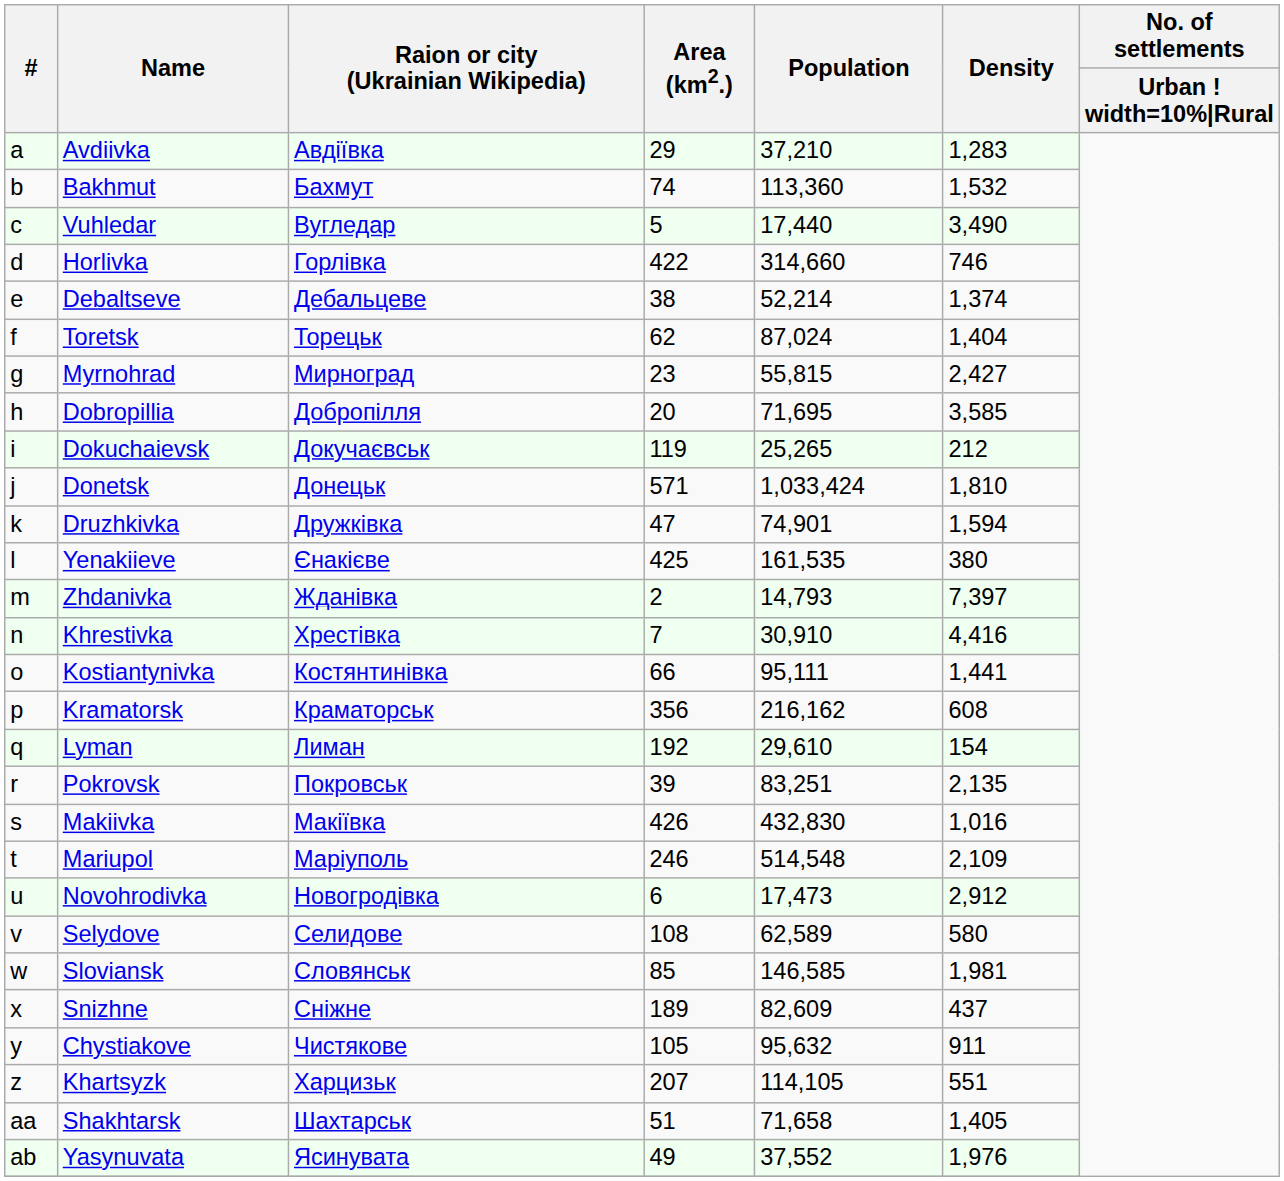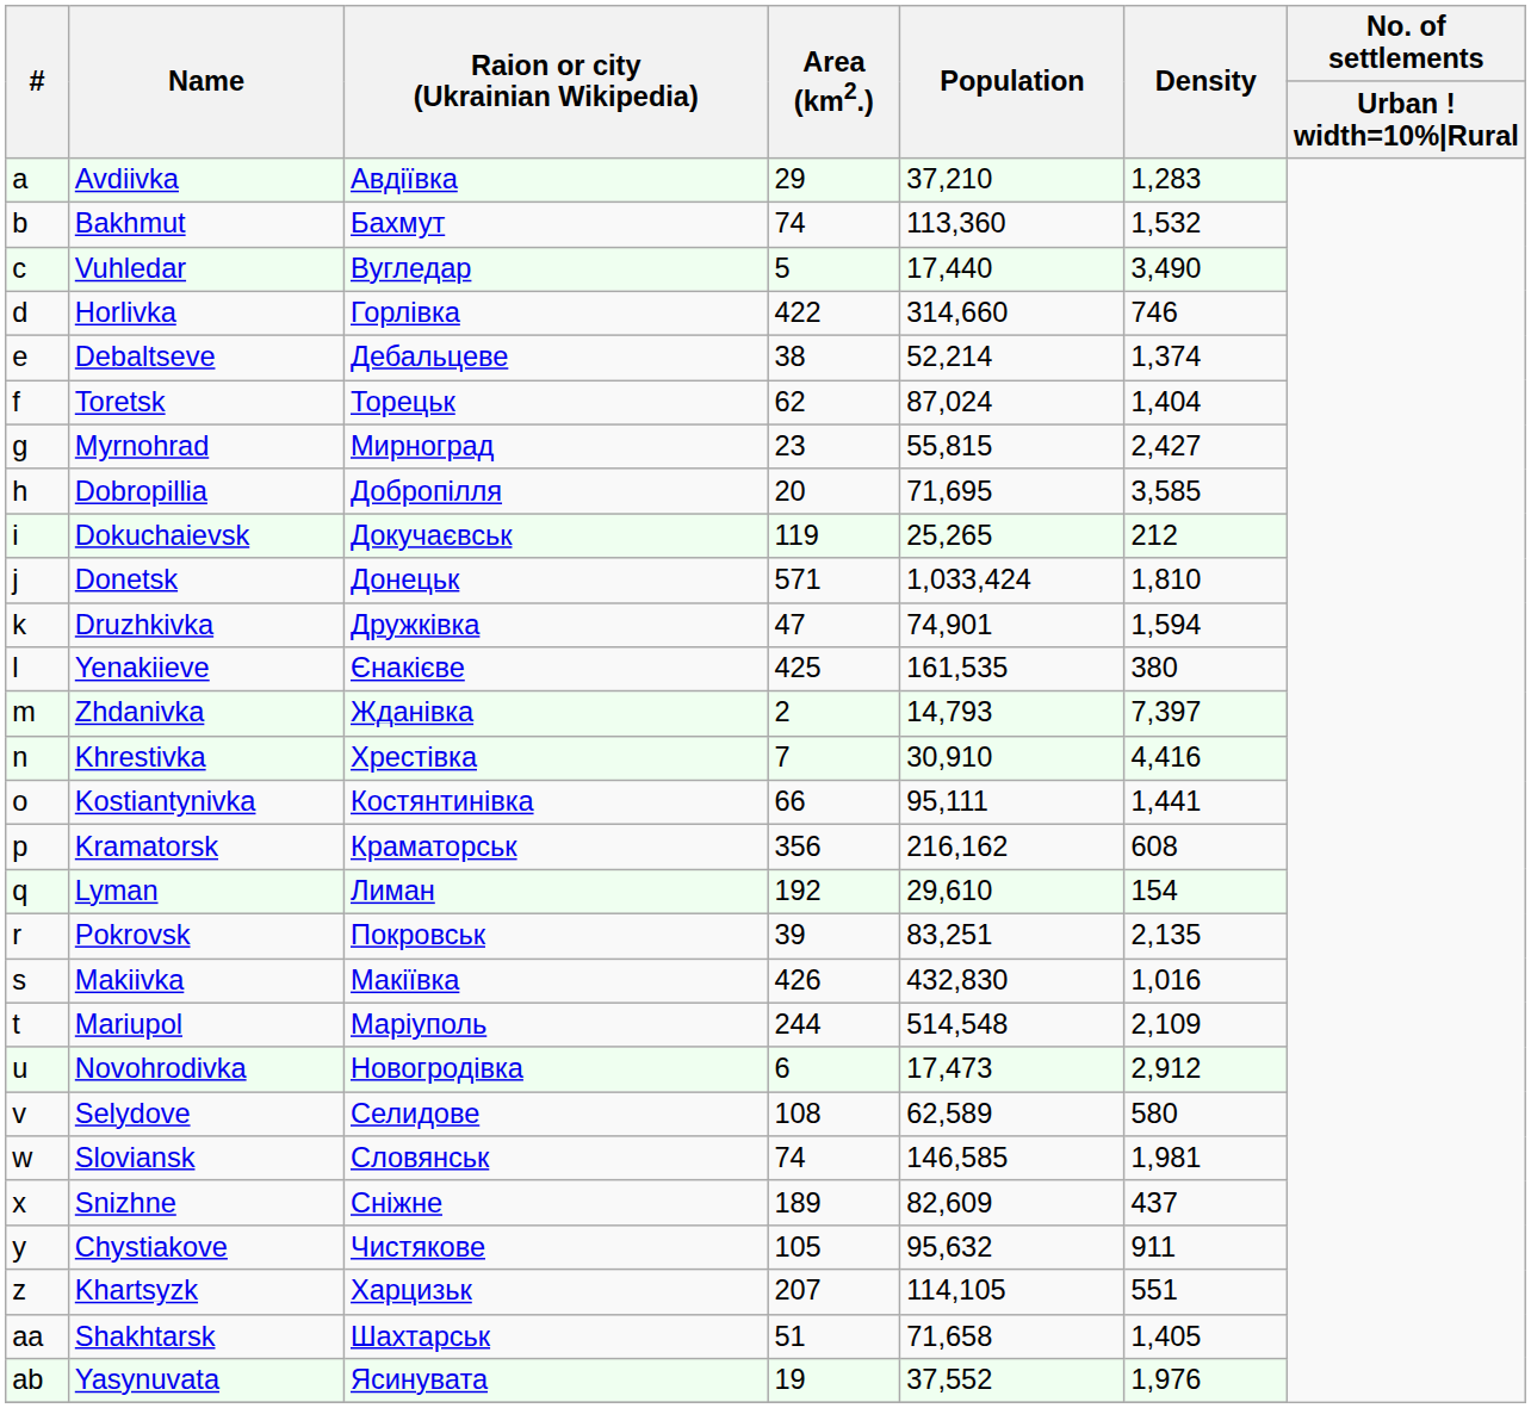Mariupol | Area (km2.): 246 -> 244
Sloviansk | Area (km2.): 85 -> 74
Yasynuvata | Area (km2.): 49 -> 19
